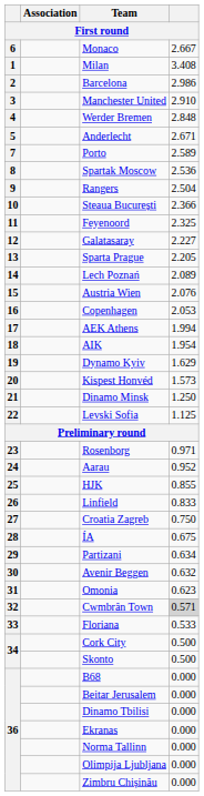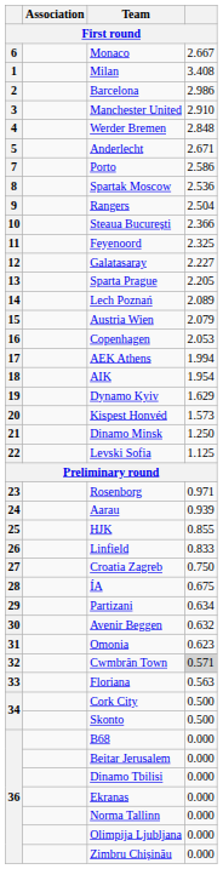Porto | column 4: 2.589 -> 2.586
Austria Wien | column 4: 2.076 -> 2.079
Aarau | column 4: 0.952 -> 0.939
Floriana | column 4: 0.533 -> 0.563
